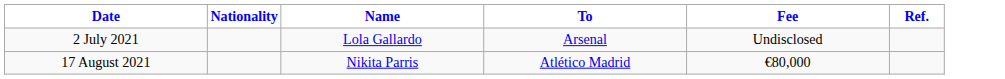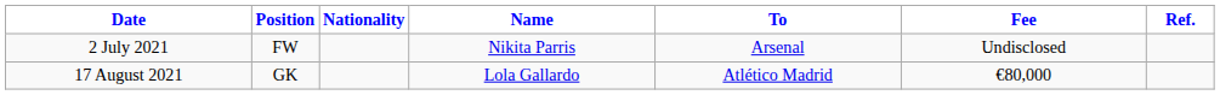+ column: Position | FW | GK
2 July 2021 | Name: Lola Gallardo -> Nikita Parris
17 August 2021 | Name: Nikita Parris -> Lola Gallardo
